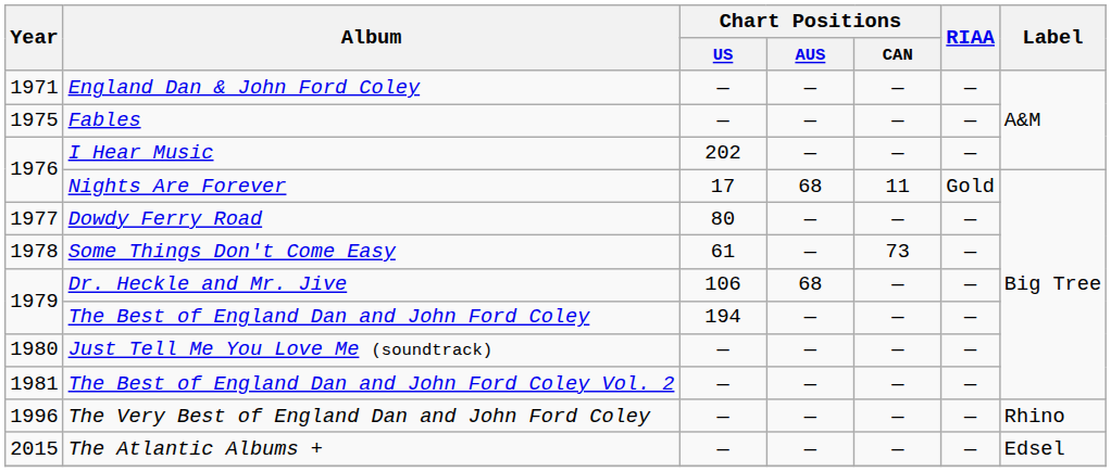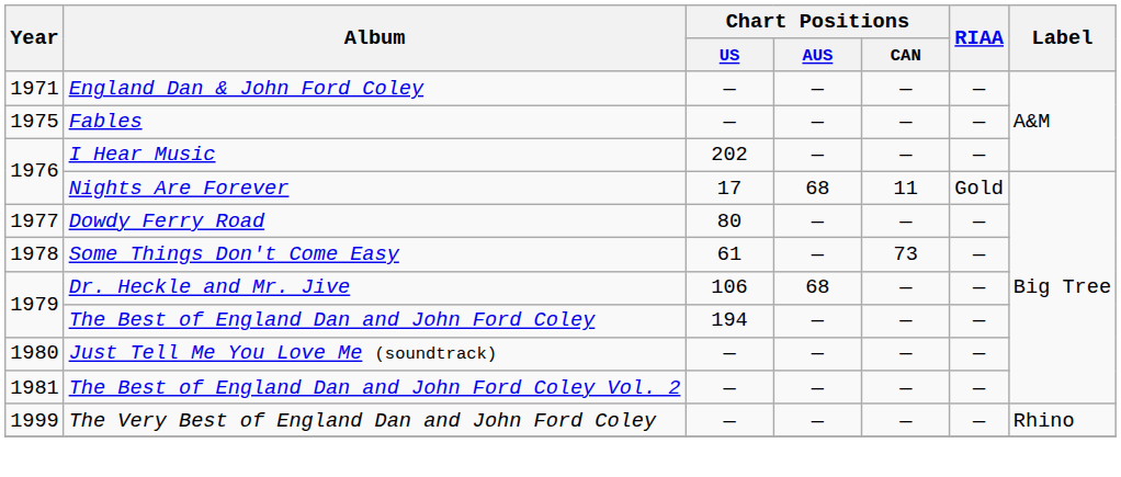The Very Best of England Dan and John Ford Coley | Year: 1996 -> 1999
- row: 2015 | The Atlantic Albums + | — | — | — | — | Edsel
